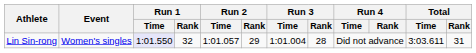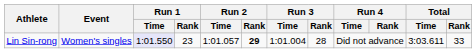Lin Sin-rong | Run 1 / Rank: 32 -> 23
Lin Sin-rong | Run 2 / Rank: normal -> bold
Lin Sin-rong | Total / Rank: 31 -> 33
